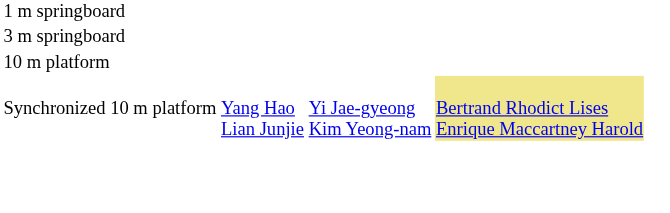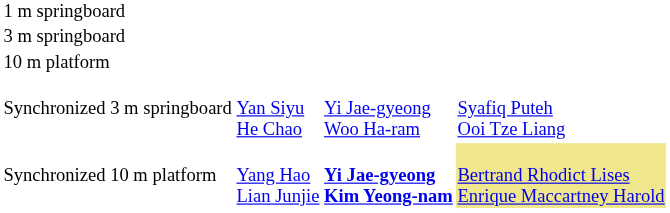+ row: Synchronized 3 m springboard | Yan Siyu He Chao | Yi Jae-gyeong Woo Ha-ram | Syafiq Puteh Ooi Tze Liang
Synchronized 10 m platform | column 3: normal -> bold
